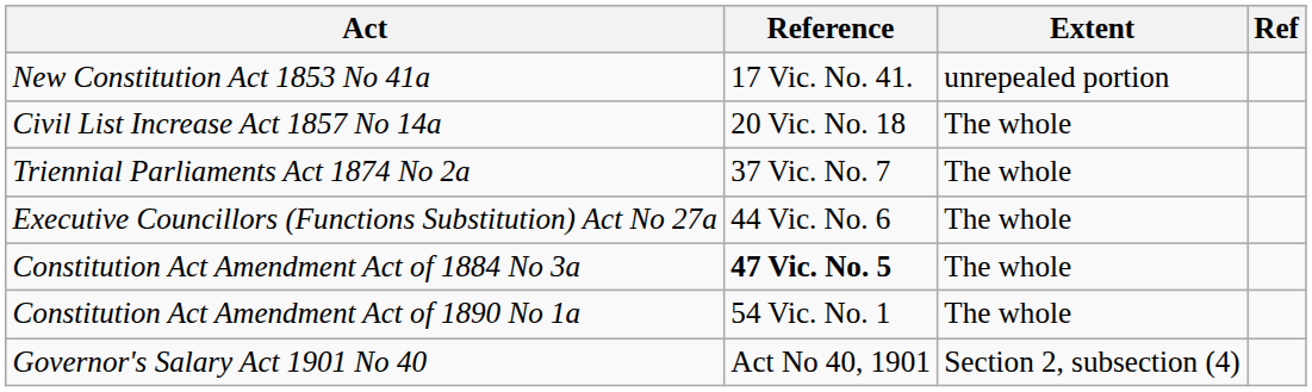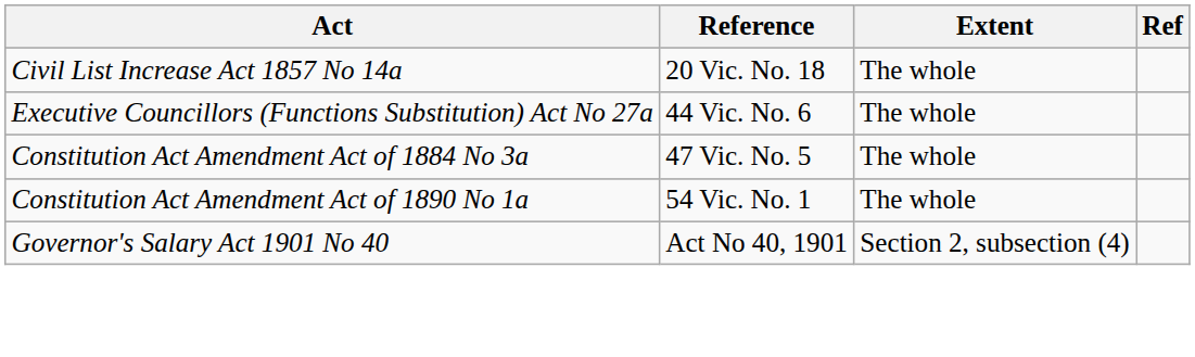- row: New Constitution Act 1853 No 41a | 17 Vic. No. 41. | unrepealed portion
- row: Triennial Parliaments Act 1874 No 2a | 37 Vic. No. 7 | The whole
Constitution Act Amendment Act of 1884 No 3a | Reference: bold -> normal
